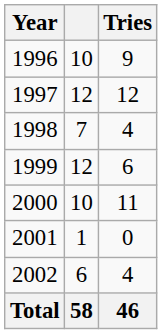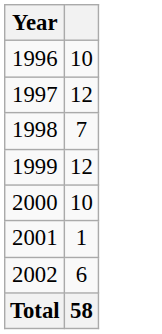- column: Tries | 9 | 12 | 4 | 6 | 11 | 0 | 4 | 46
